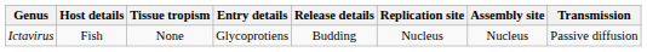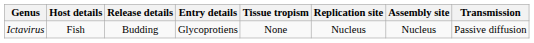columns swapped: Tissue tropism <-> Release details
